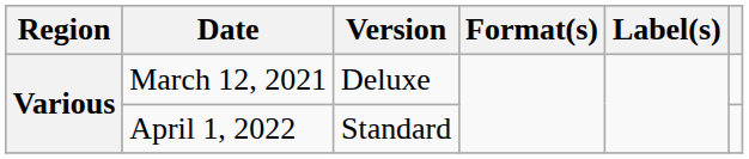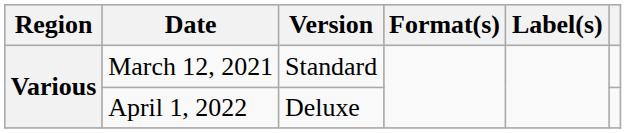March 12, 2021 | Version: Deluxe -> Standard
April 1, 2022 | Version: Standard -> Deluxe
